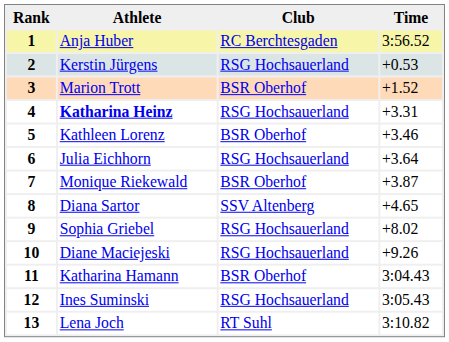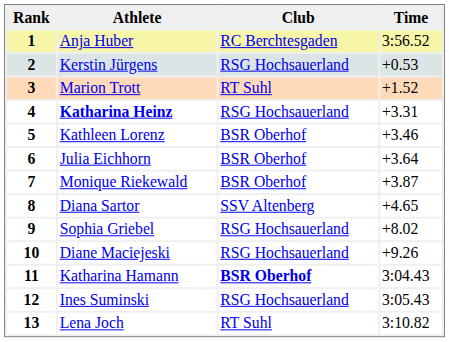3 | Club: BSR Oberhof -> RT Suhl
6 | Club: RSG Hochsauerland -> BSR Oberhof
11 | Club: normal -> bold
